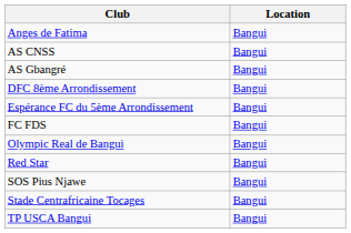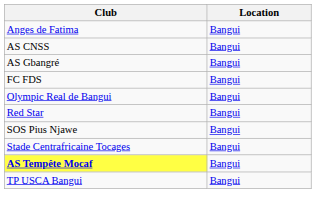- row: DFC 8ème Arrondissement | Bangui
- row: Espérance FC du 5ème Arrondissement | Bangui
+ row: AS Tempête Mocaf | Bangui
